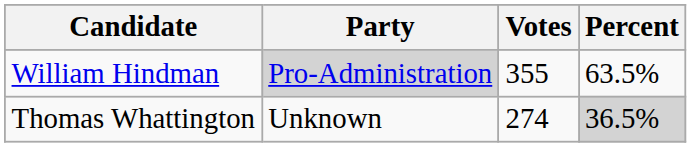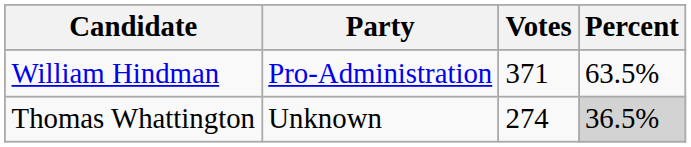William Hindman | Party: lightgrey background -> no background
William Hindman | Votes: 355 -> 371
